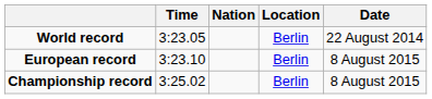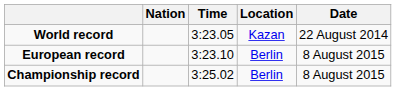columns swapped: Nation <-> Time
World record | Location: Berlin -> Kazan
